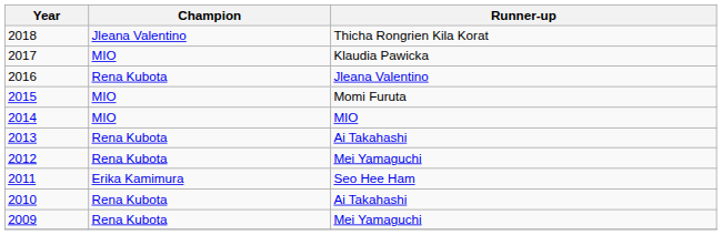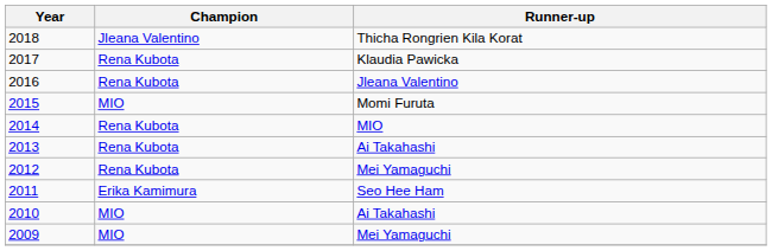2017 | Champion: MIO -> Rena Kubota
2014 | Champion: MIO -> Rena Kubota
2010 | Champion: Rena Kubota -> MIO
2009 | Champion: Rena Kubota -> MIO
